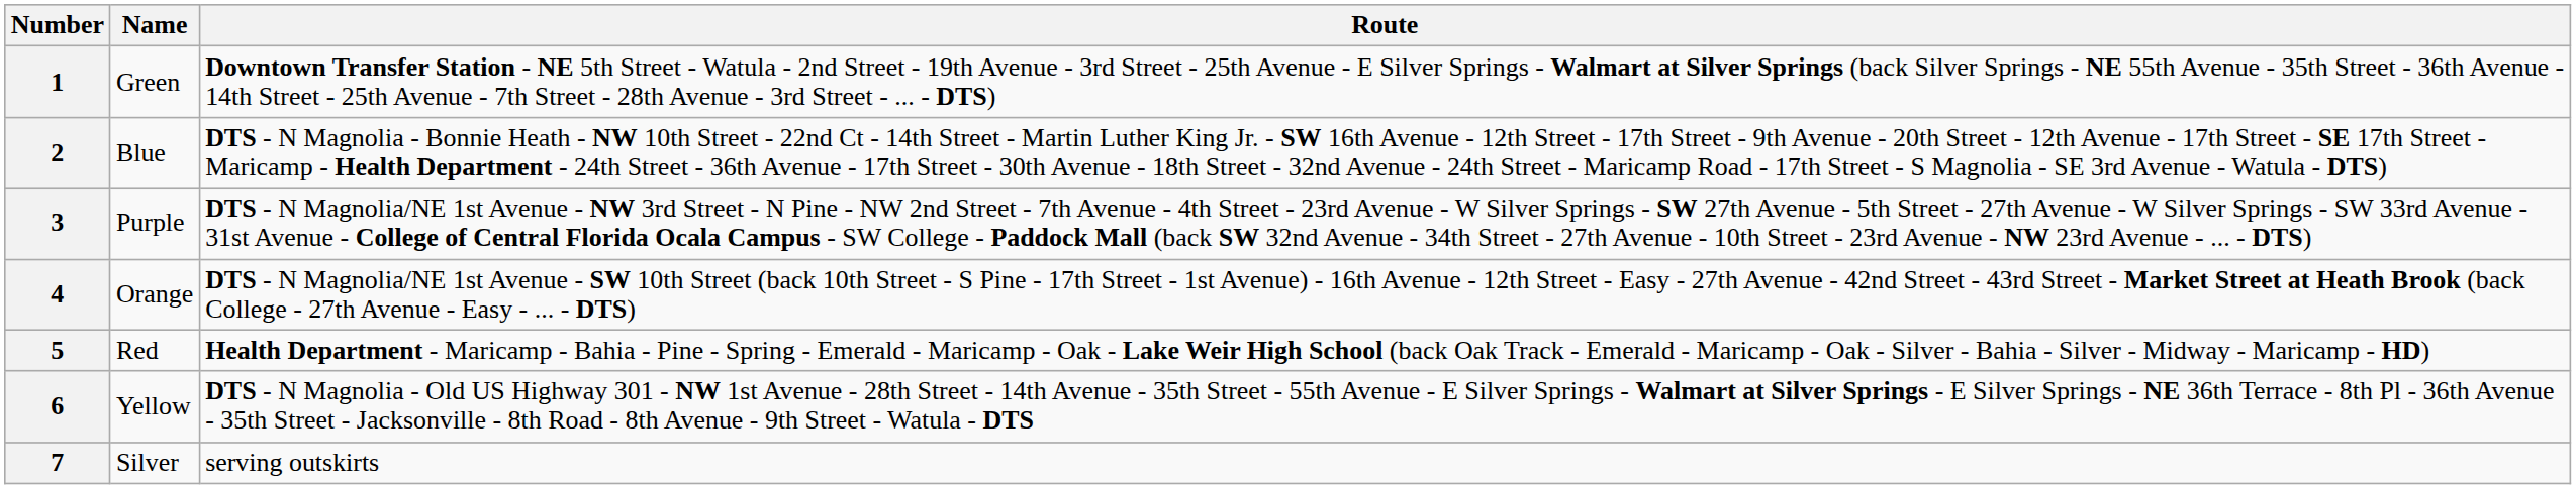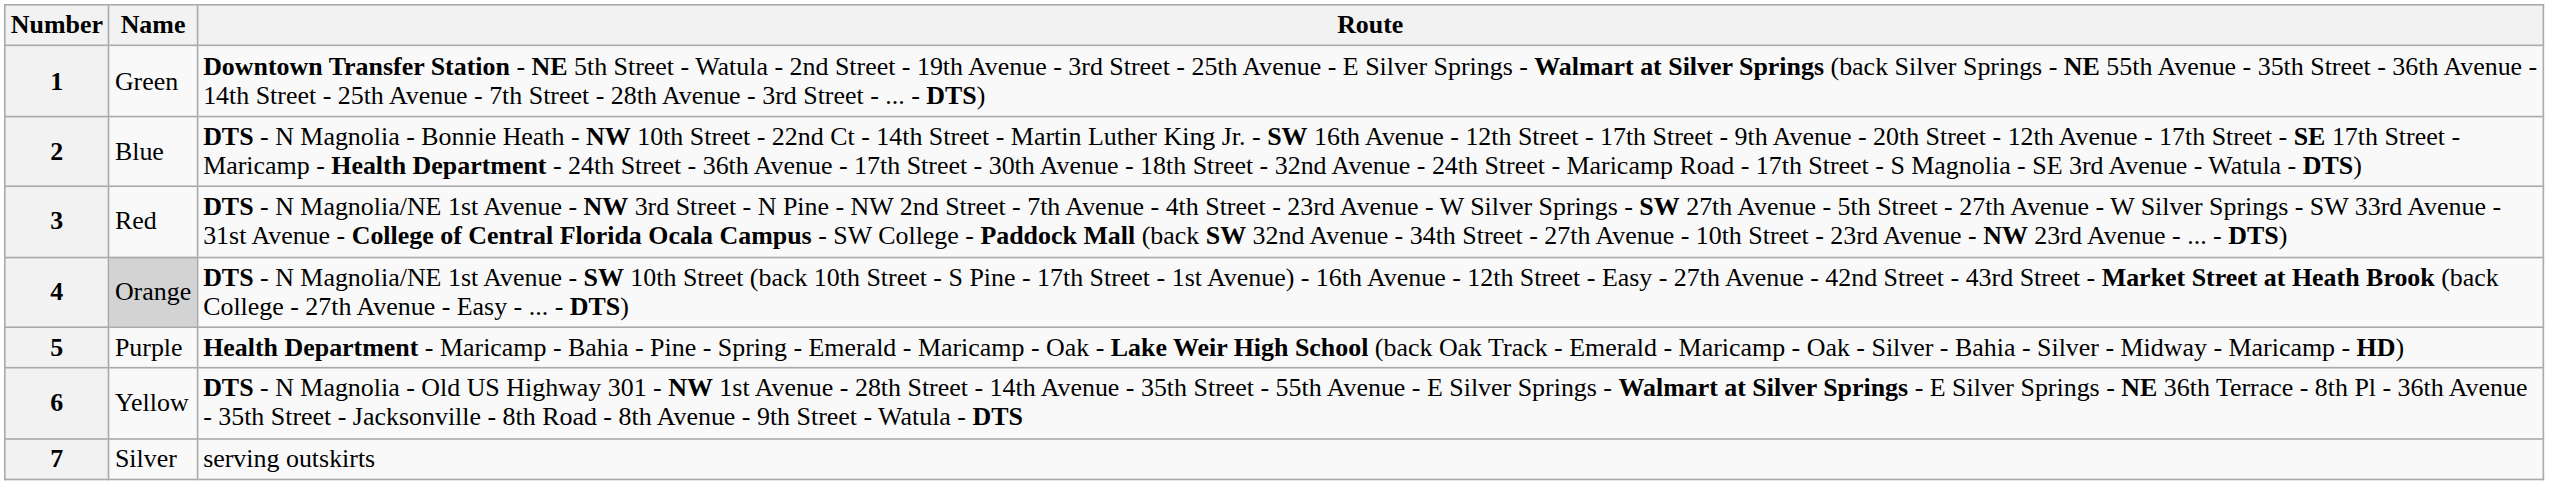3 | Name: Purple -> Red
4 | Name: no background -> lightgrey background
5 | Name: Red -> Purple
